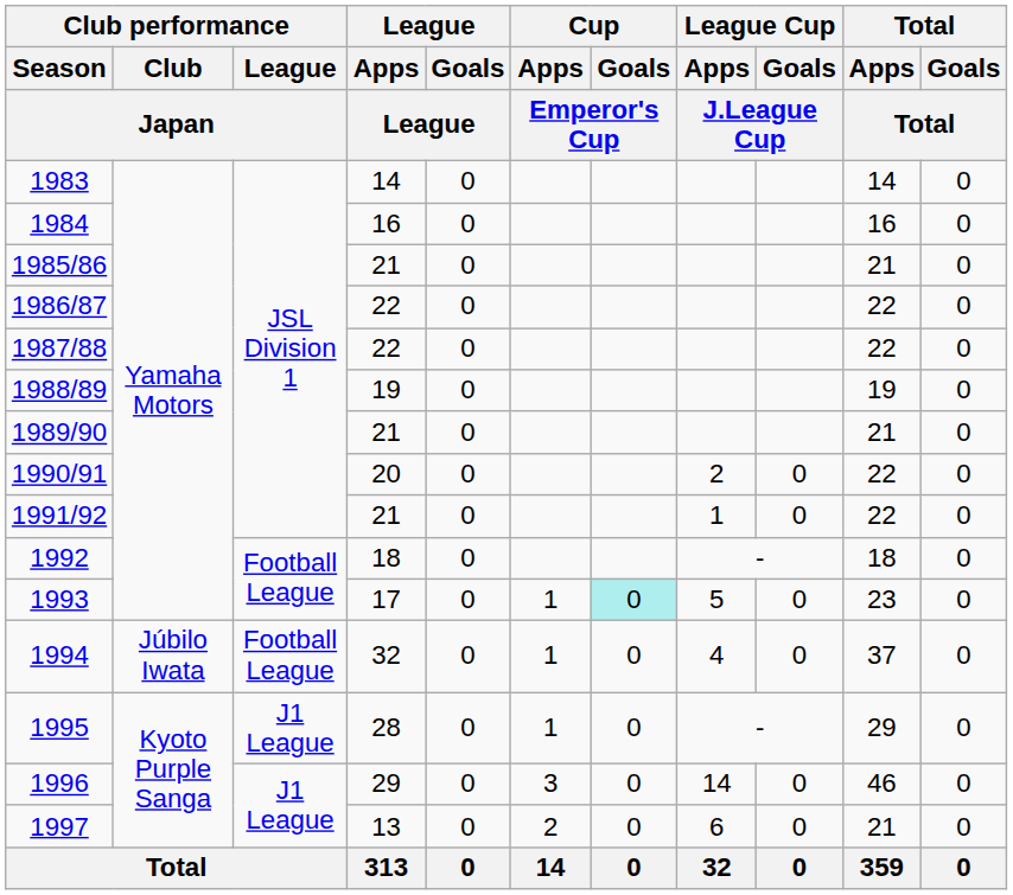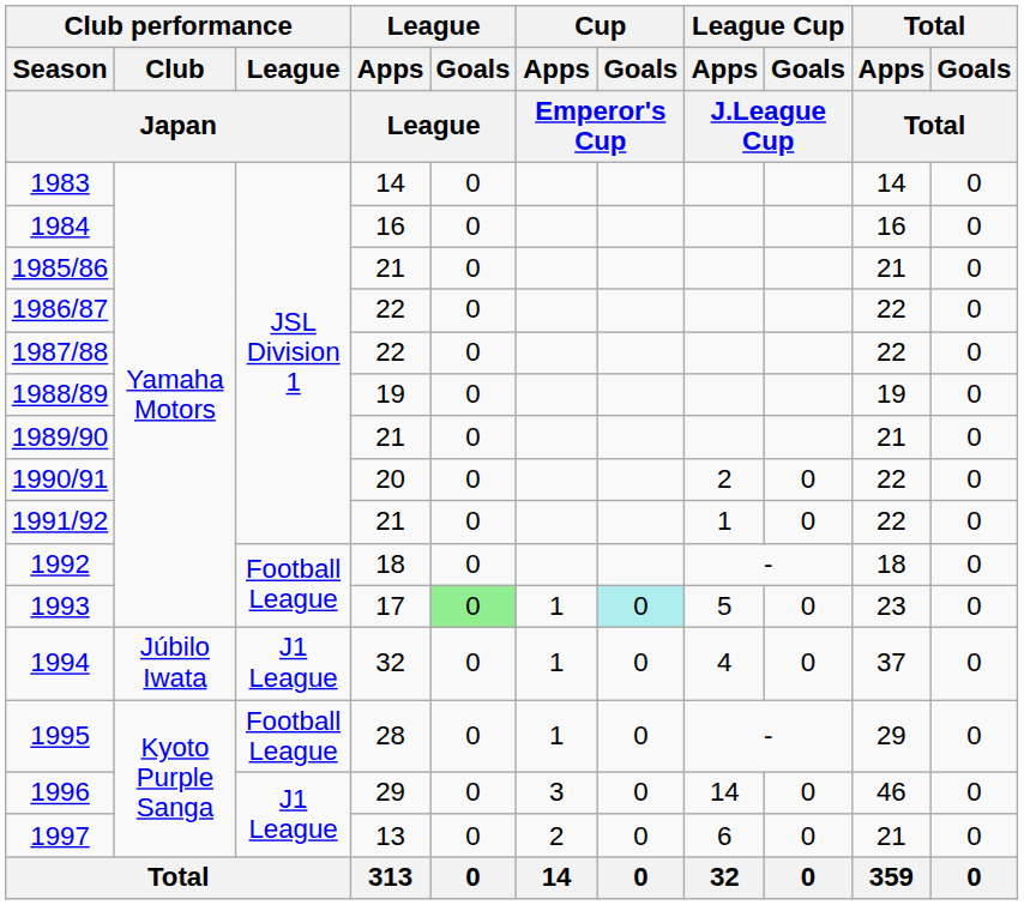1993 | League / Goals / League: no background -> lightgreen background
1994 | Club performance / League / Japan: Football League -> J1 League
1995 | Club performance / League / Japan: J1 League -> Football League
